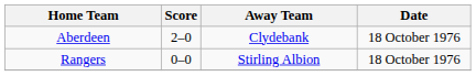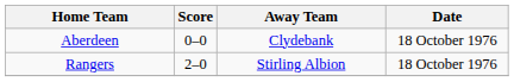Aberdeen | Score: 2–0 -> 0–0
Rangers | Score: 0–0 -> 2–0
